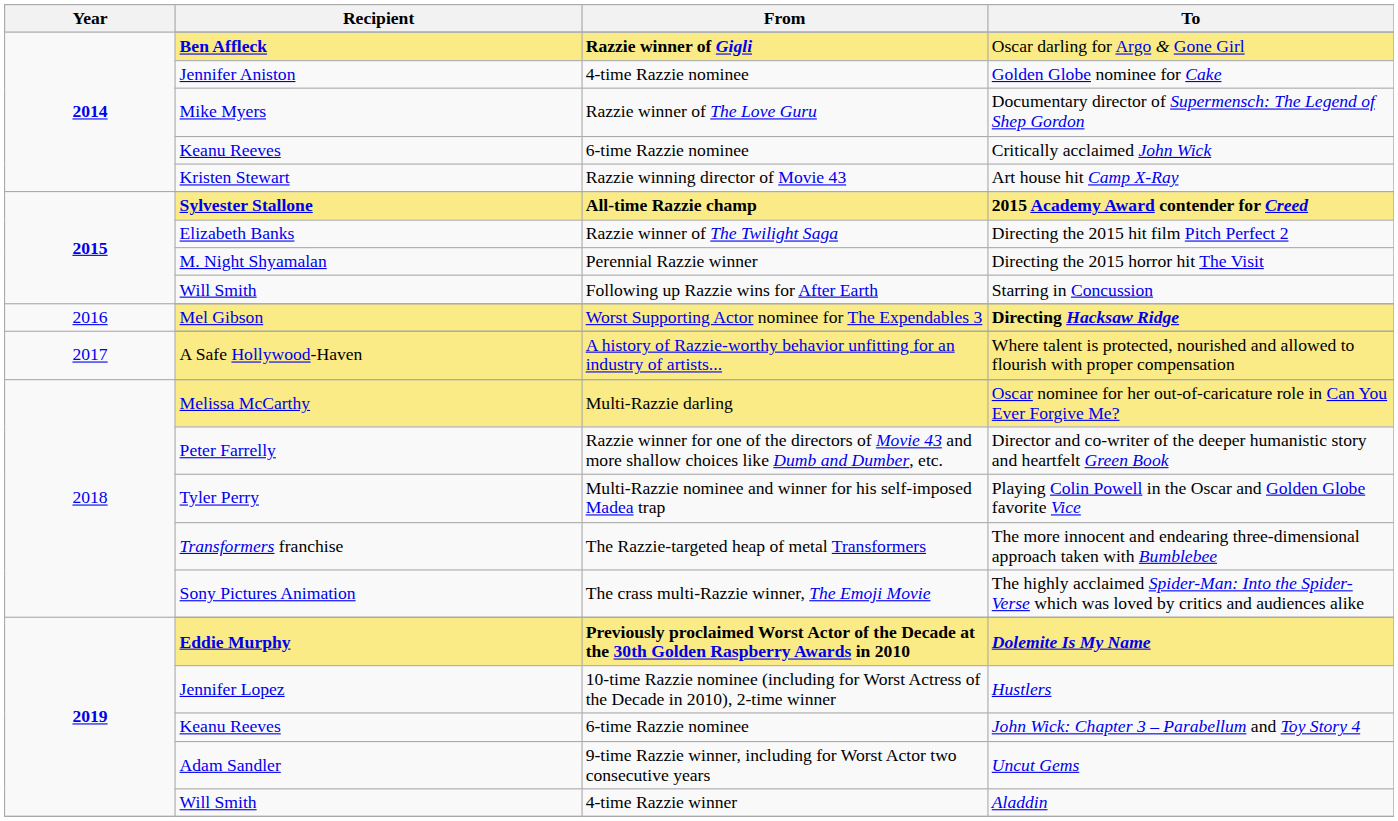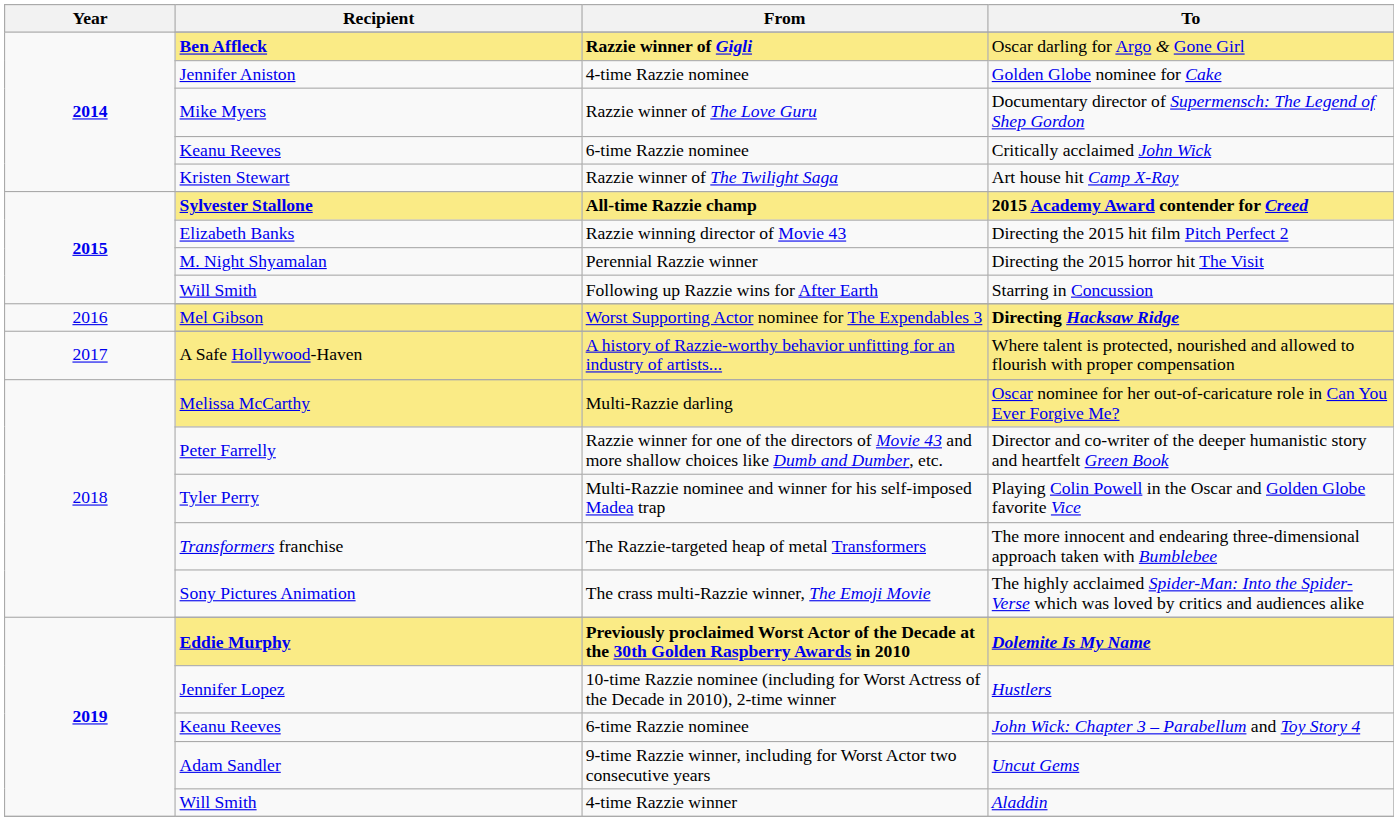Art house hit Camp X-Ray | From: Razzie winning director of Movie 43 -> Razzie winner of The Twilight Saga
Directing the 2015 hit film Pitch Perfect 2 | From: Razzie winner of The Twilight Saga -> Razzie winning director of Movie 43
